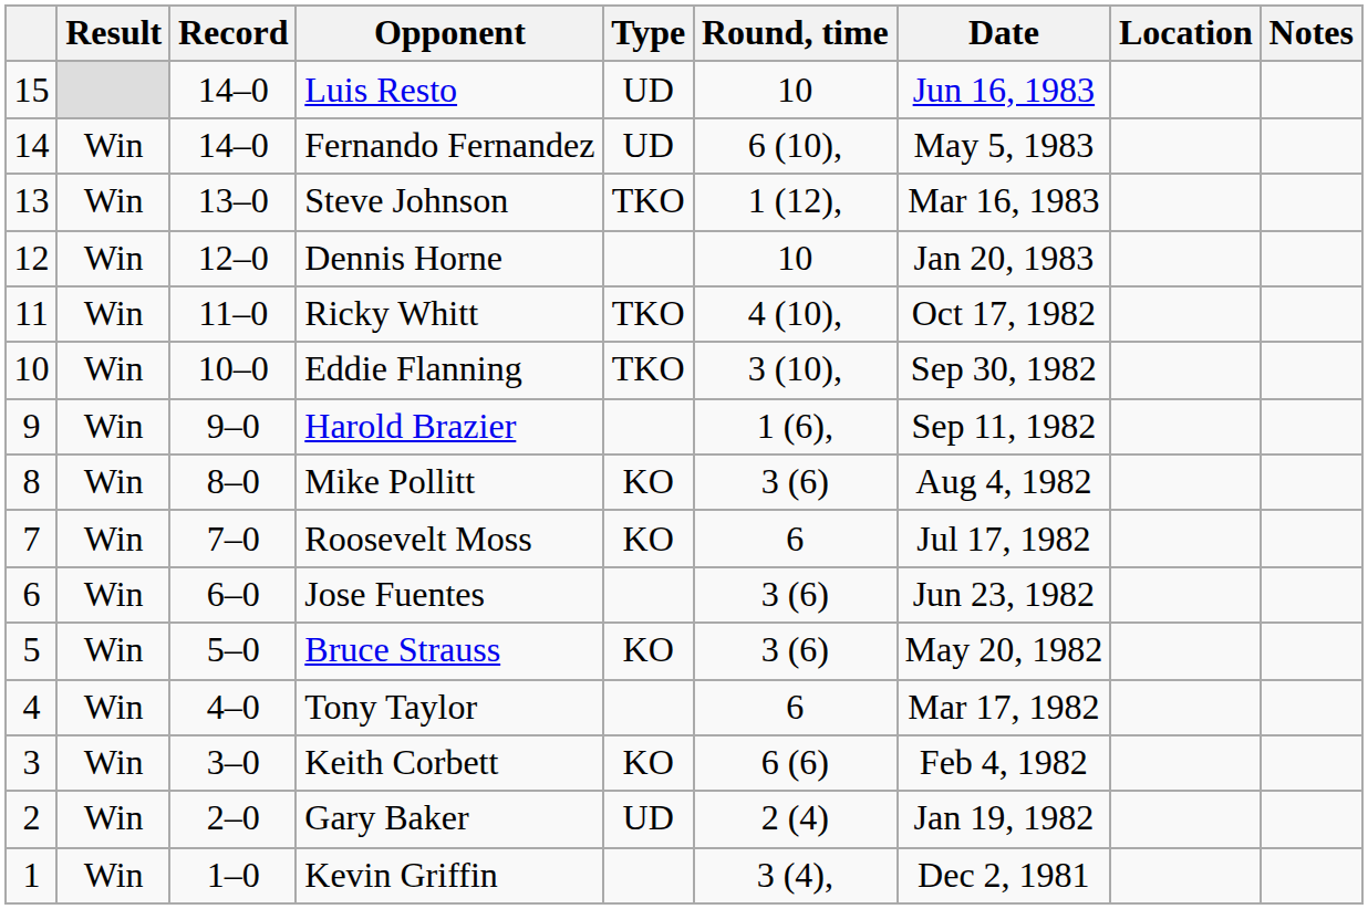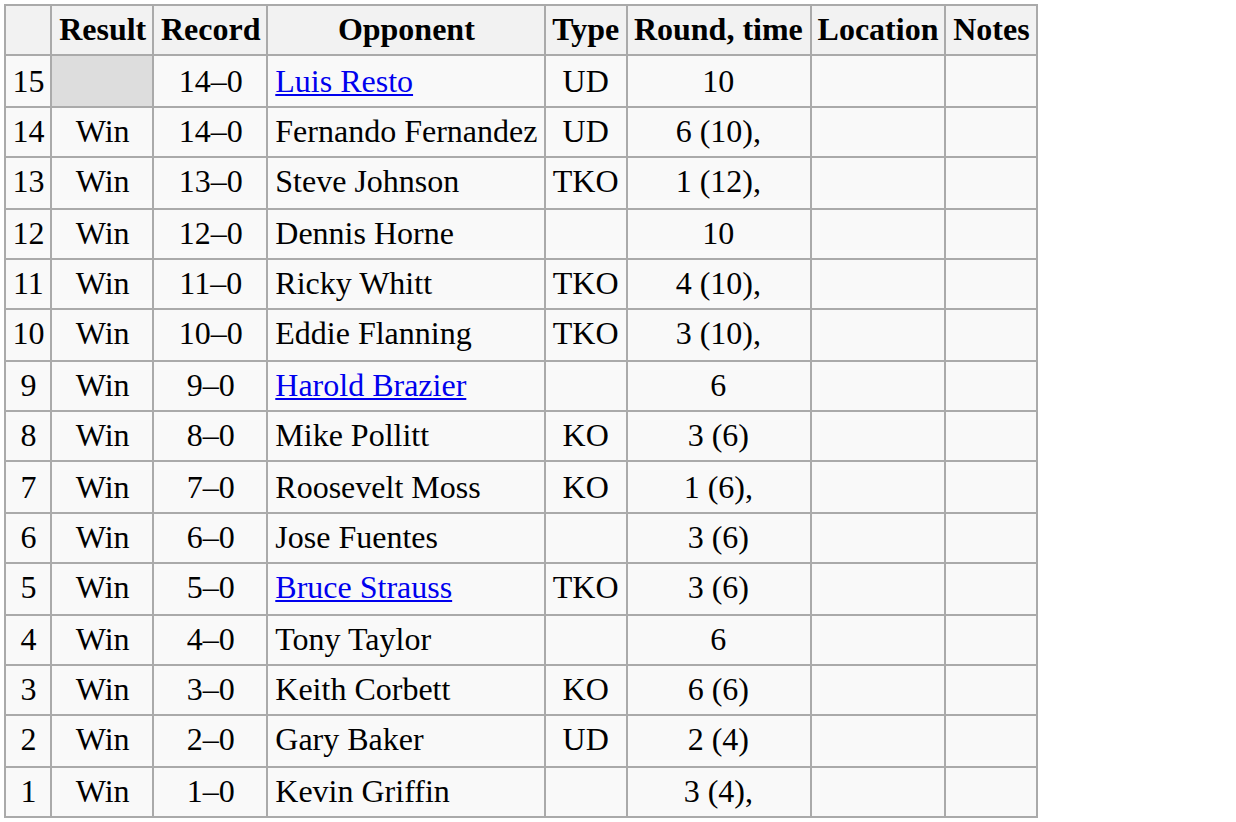- column: Date | Jun 16, 1983 | May 5, 1983 | Mar 16, 1983 | Jan 20, 1983 | Oct 17, 1982 | Sep 30, 1982 | Sep 11, 1982 | Aug 4, 1982 | Jul 17, 1982 | Jun 23, 1982 | May 20, 1982 | Mar 17, 1982 | Feb 4, 1982 | Jan 19, 1982 | Dec 2, 1981
Harold Brazier | Round, time: 1 (6), -> 6
Roosevelt Moss | Round, time: 6 -> 1 (6),
Bruce Strauss | Type: KO -> TKO
